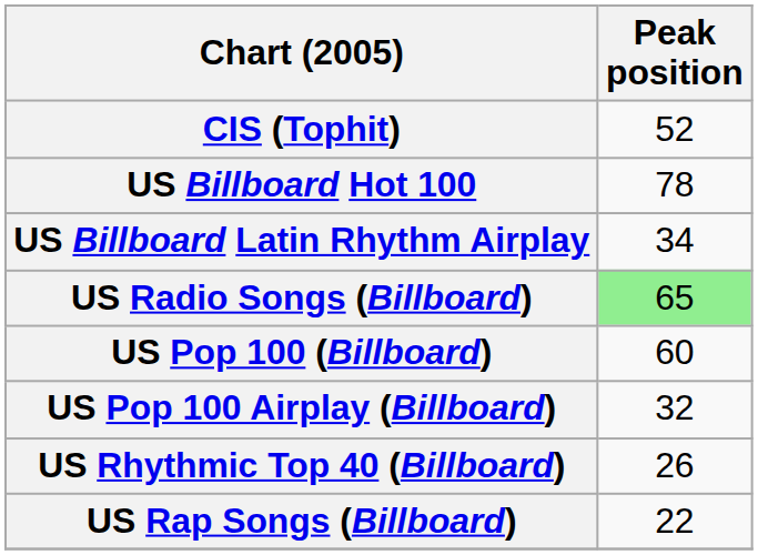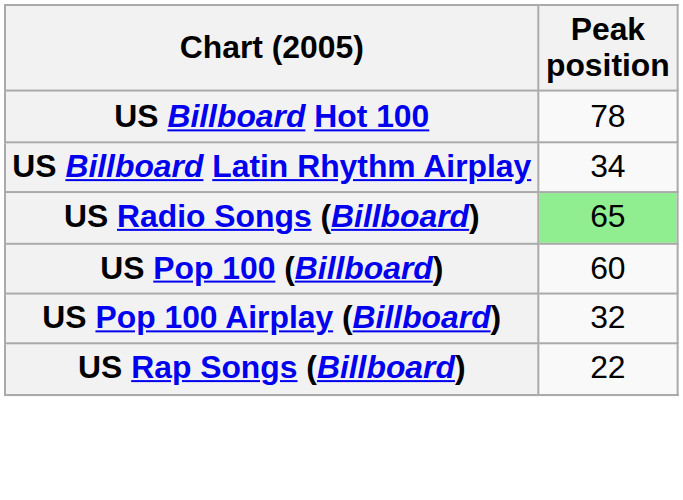- row: CIS (Tophit) | 52
- row: US Rhythmic Top 40 (Billboard) | 26
